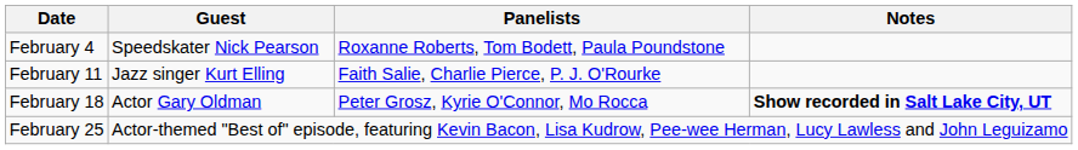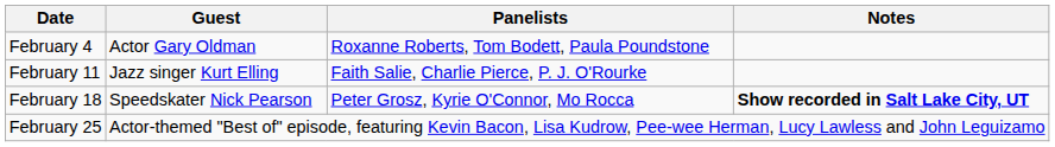February 4 | Guest: Speedskater Nick Pearson -> Actor Gary Oldman
February 18 | Guest: Actor Gary Oldman -> Speedskater Nick Pearson
